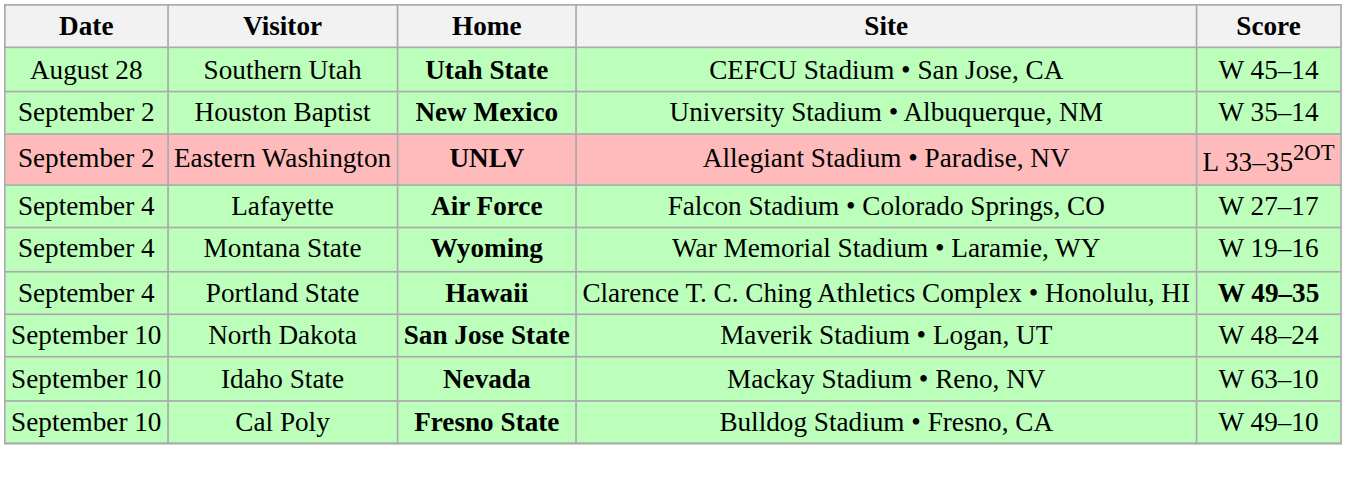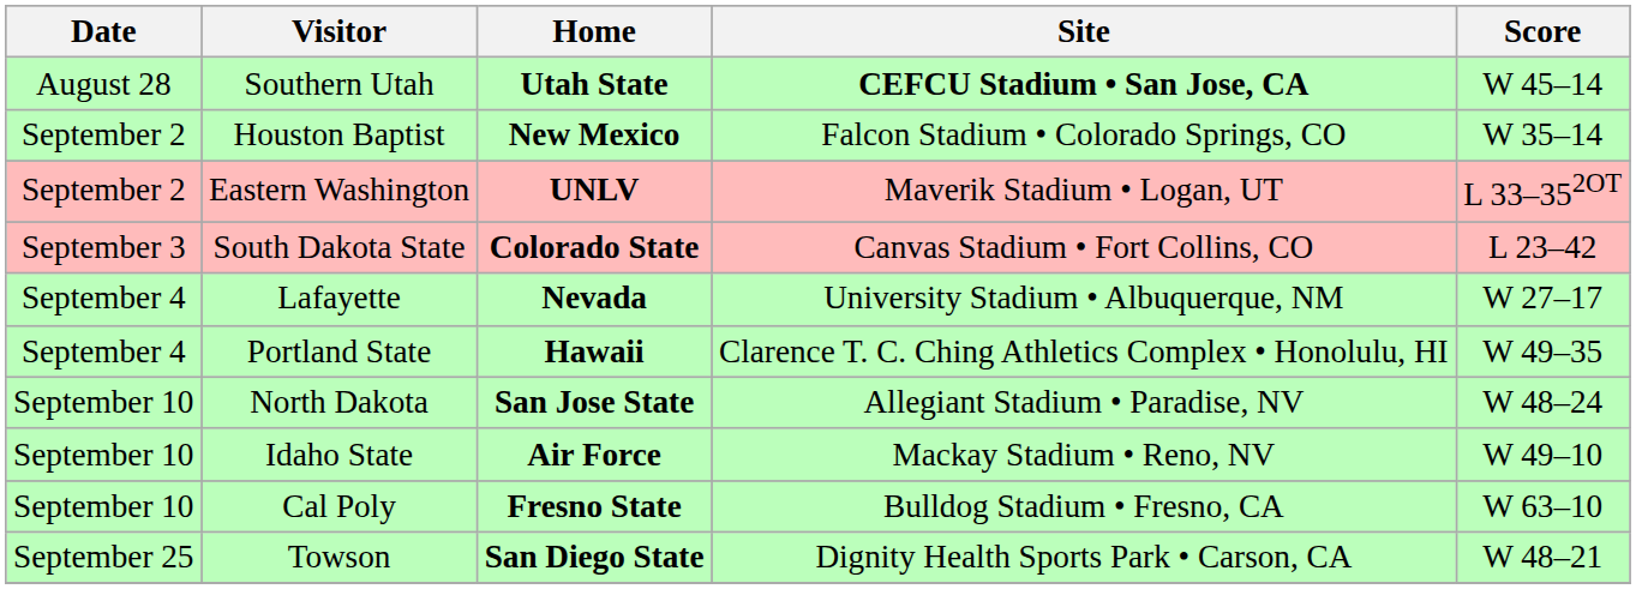Southern Utah | Site: normal -> bold
Houston Baptist | Site: University Stadium • Albuquerque, NM -> Falcon Stadium • Colorado Springs, CO
Eastern Washington | Site: Allegiant Stadium • Paradise, NV -> Maverik Stadium • Logan, UT
+ row: September 3 | South Dakota State | Colorado State | Canvas Stadium • Fort Collins, CO | L 23–42
Lafayette | Home: Air Force -> Nevada
Lafayette | Site: Falcon Stadium • Colorado Springs, CO -> University Stadium • Albuquerque, NM
- row: September 4 | Montana State | Wyoming | War Memorial Stadium • Laramie, WY | W 19–16
Portland State | Score: bold -> normal
North Dakota | Site: Maverik Stadium • Logan, UT -> Allegiant Stadium • Paradise, NV
Idaho State | Home: Nevada -> Air Force
Idaho State | Score: W 63–10 -> W 49–10
Cal Poly | Score: W 49–10 -> W 63–10
+ row: September 25 | Towson | San Diego State | Dignity Health Sports Park • Carson, CA | W 48–21
